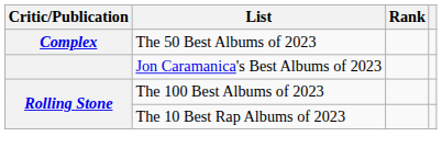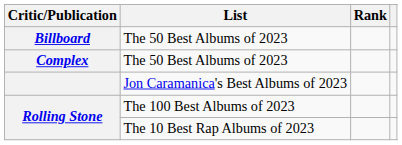+ row: Billboard | The 50 Best Albums of 2023
